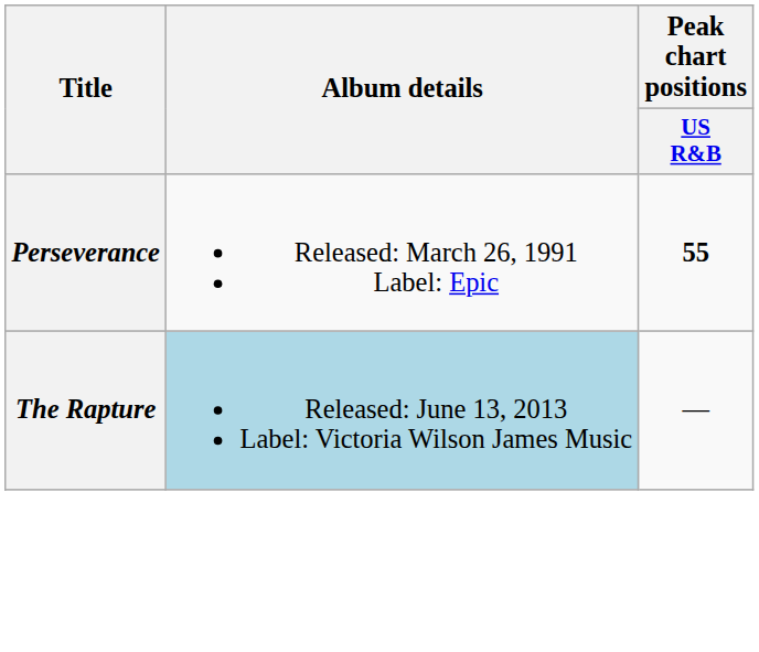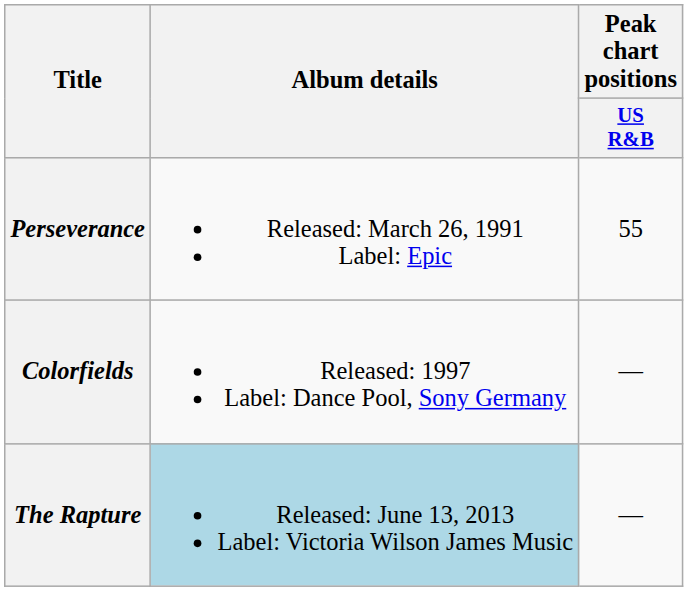Perseverance | Peak chart positions / US R&B: bold -> normal
+ row: Colorfields | Released: 1997 Label: Dance Pool, Sony Germany | —
